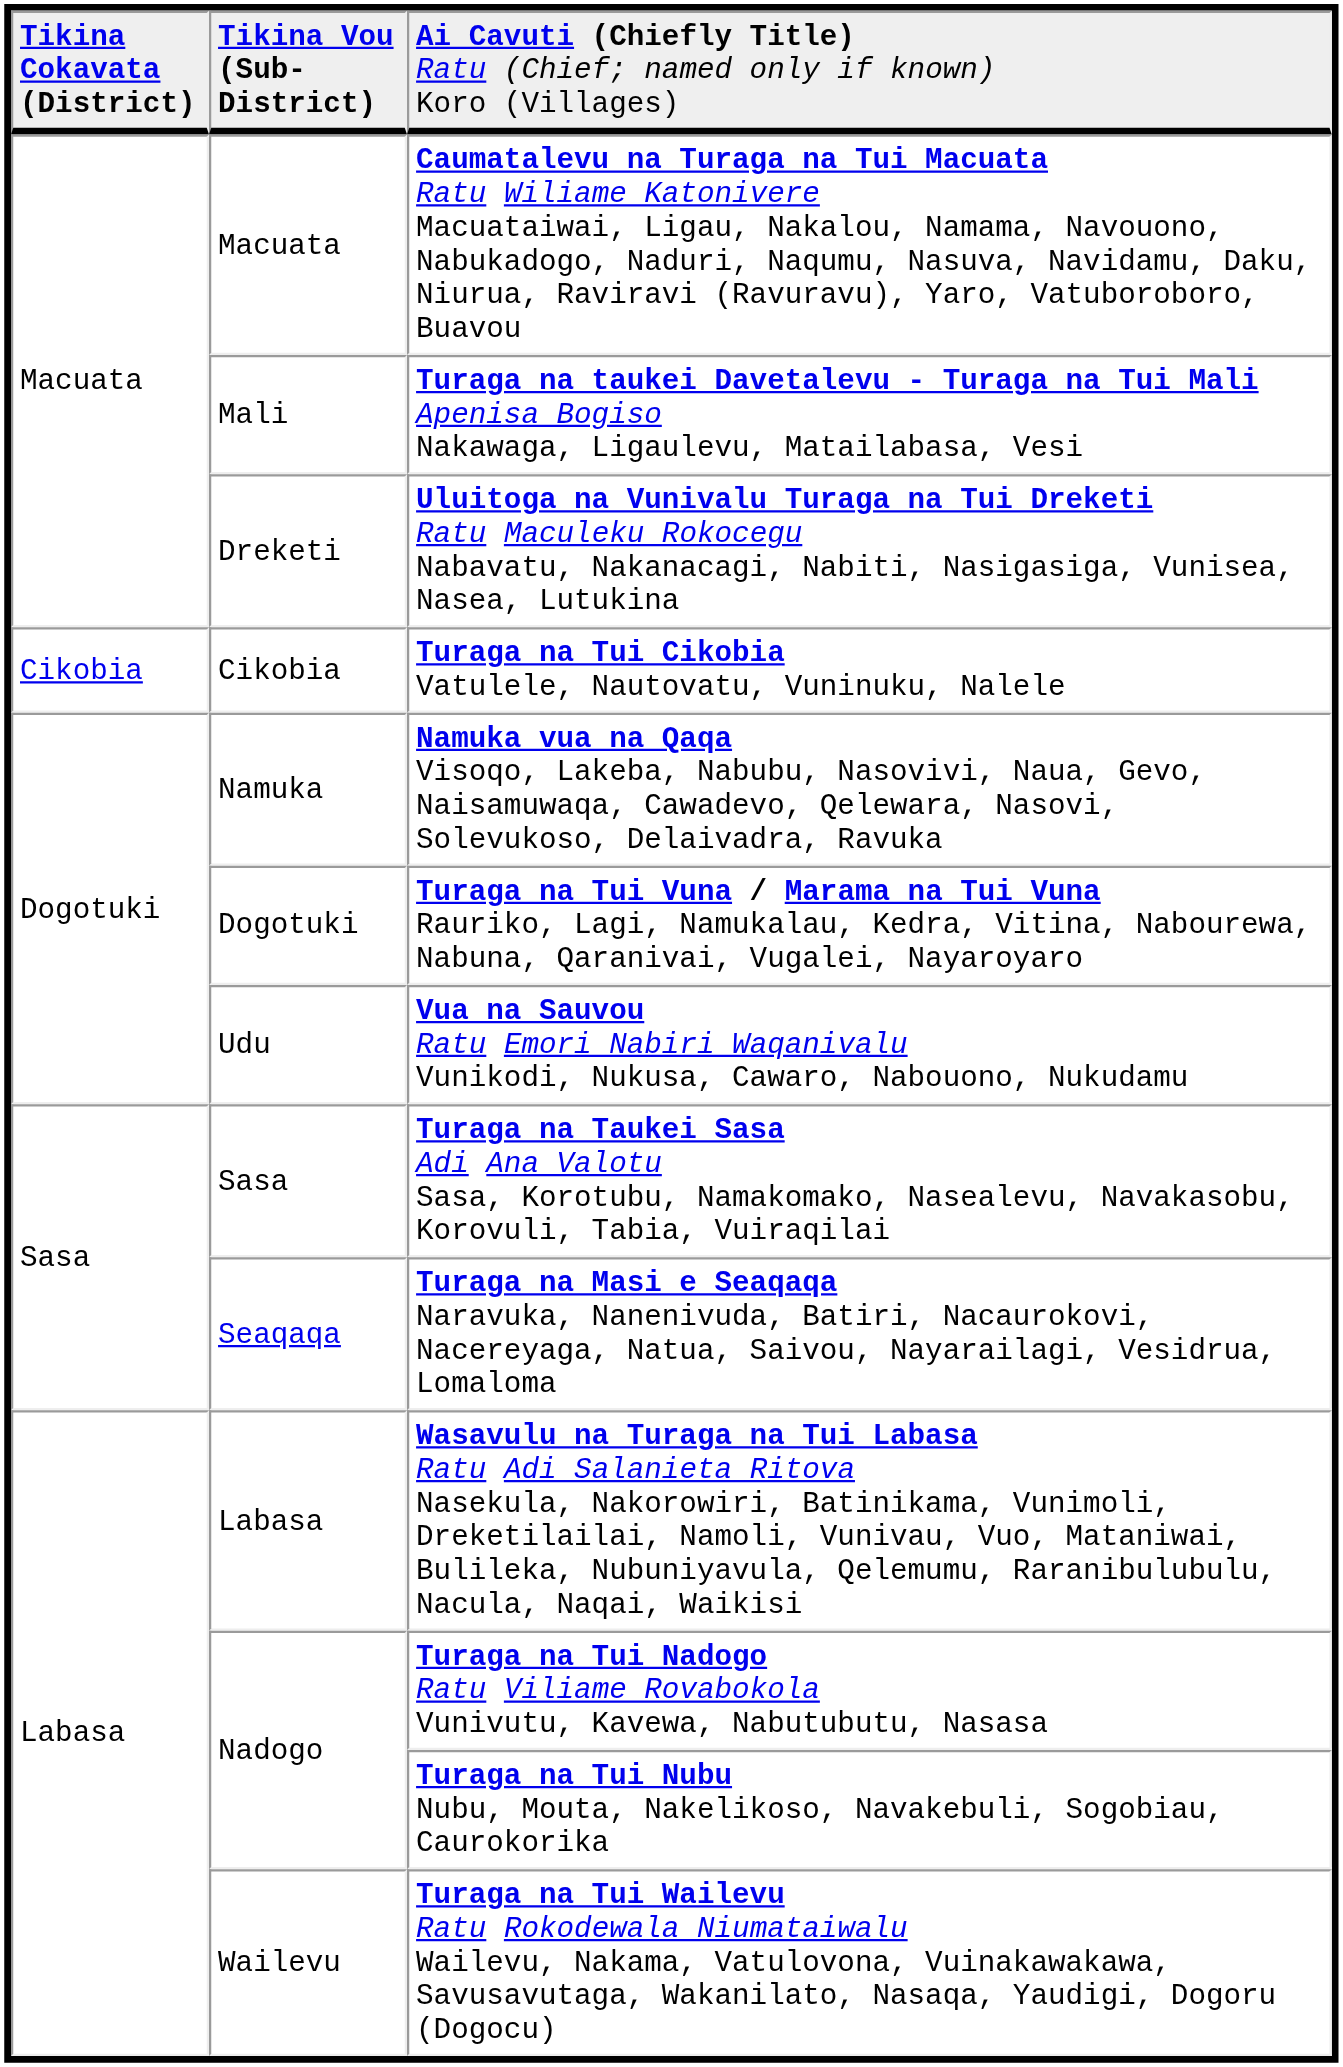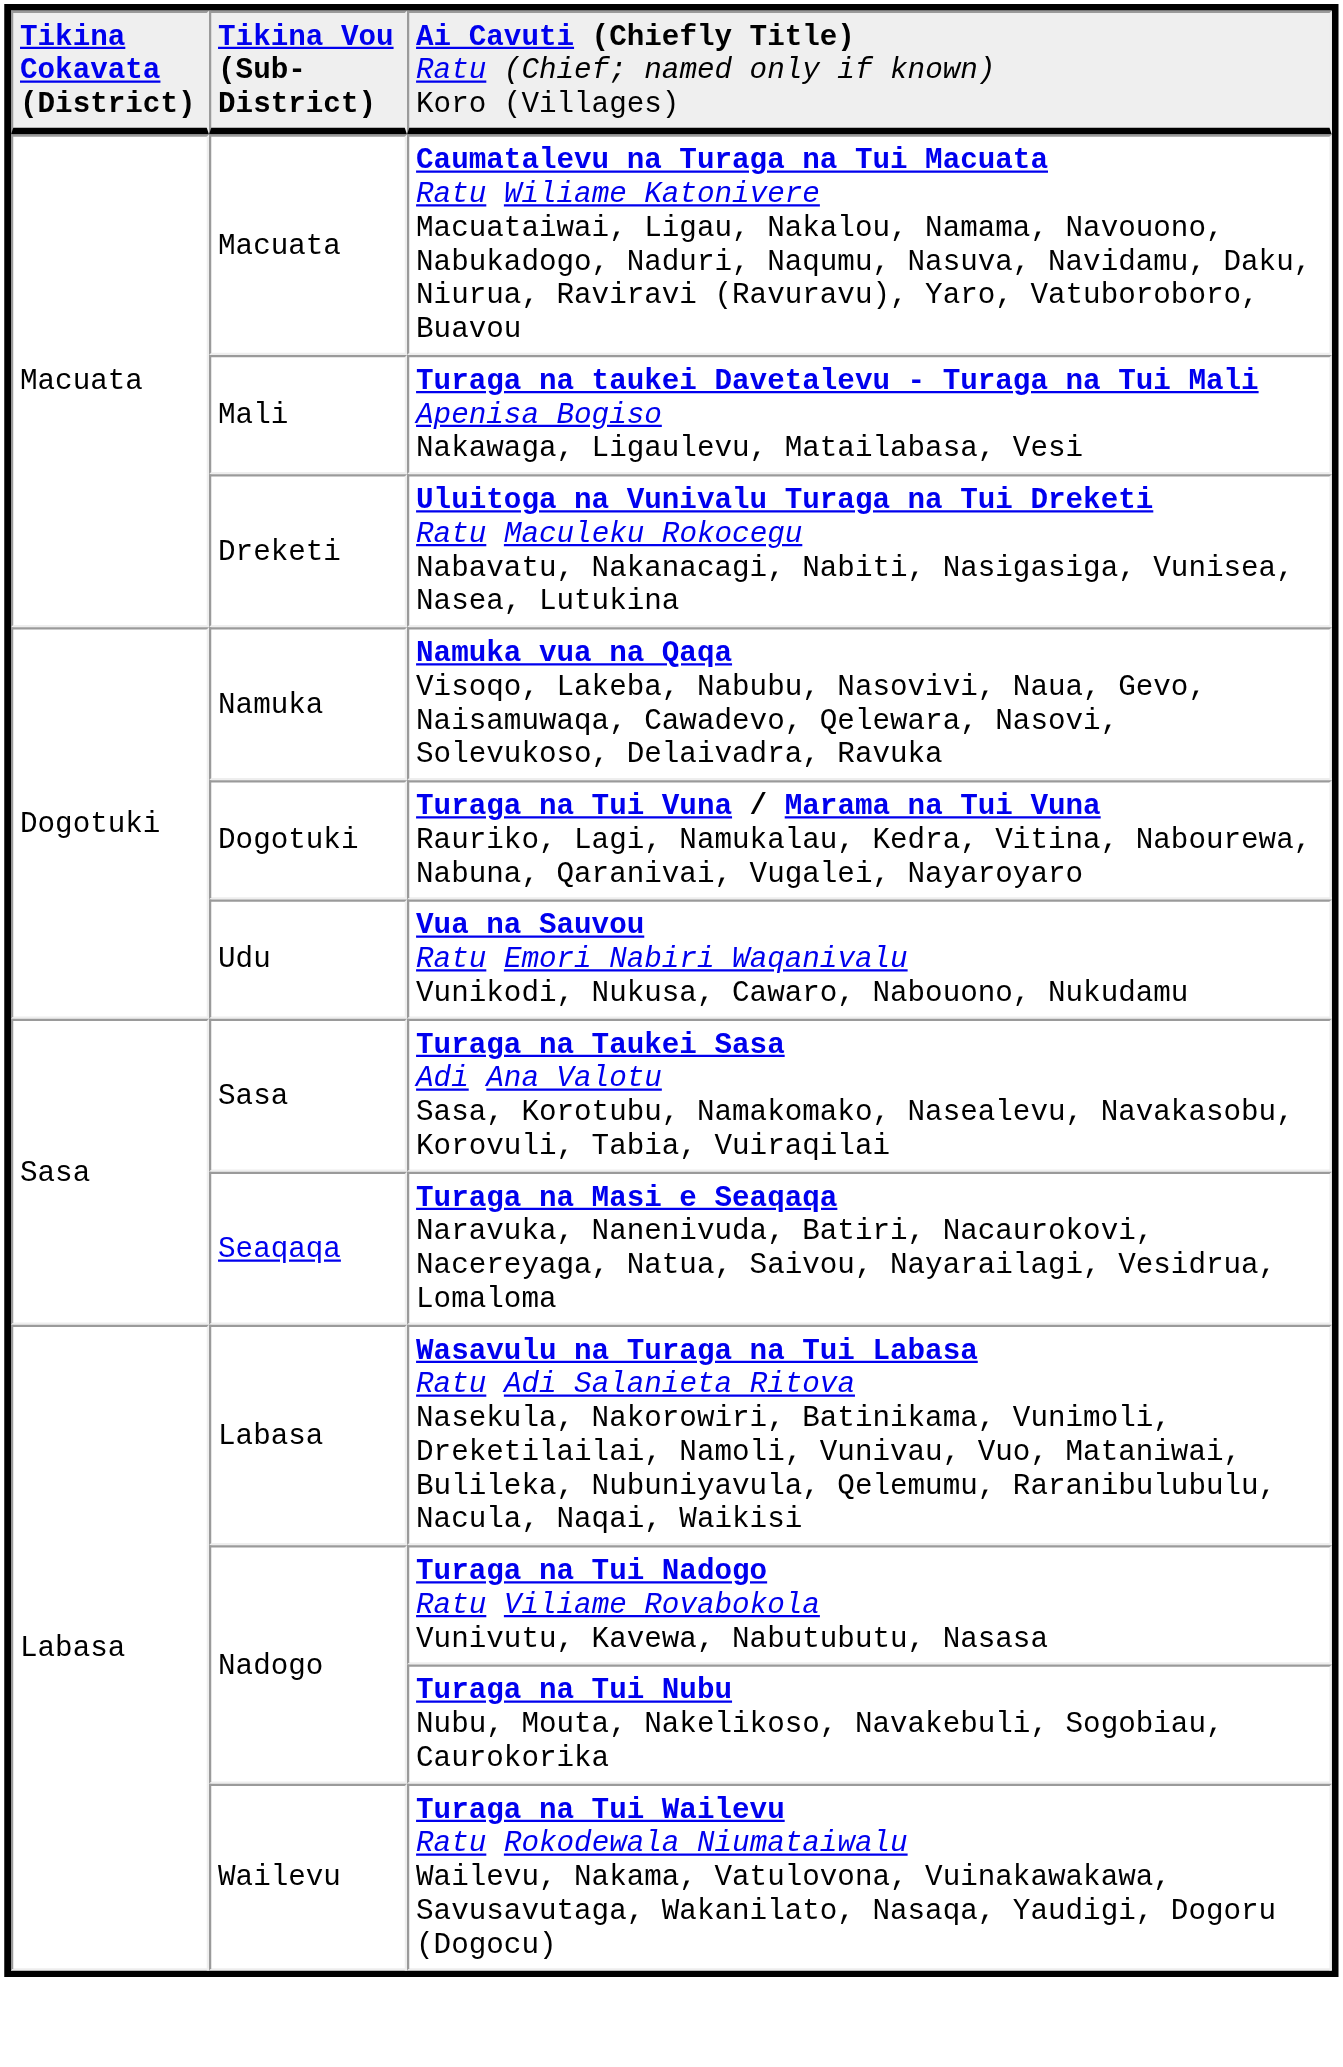- row: Cikobia | Cikobia | Turaga na Tui Cikobia Vatulele, Nautovatu, Vuninuku, Nalele
